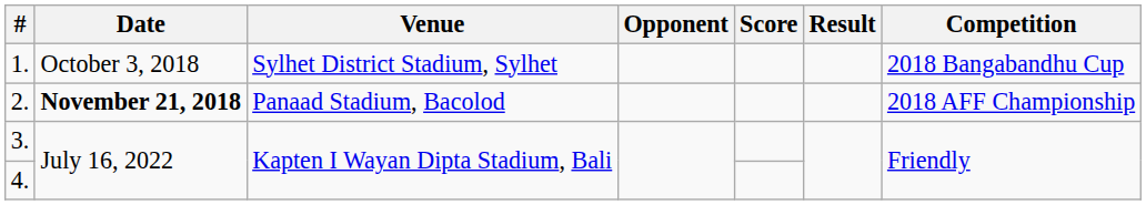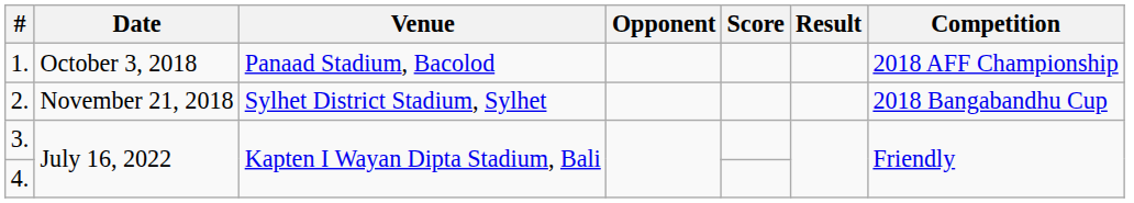1. | Venue: Sylhet District Stadium, Sylhet -> Panaad Stadium, Bacolod
1. | Competition: 2018 Bangabandhu Cup -> 2018 AFF Championship
2. | Date: bold -> normal
2. | Venue: Panaad Stadium, Bacolod -> Sylhet District Stadium, Sylhet
2. | Competition: 2018 AFF Championship -> 2018 Bangabandhu Cup
